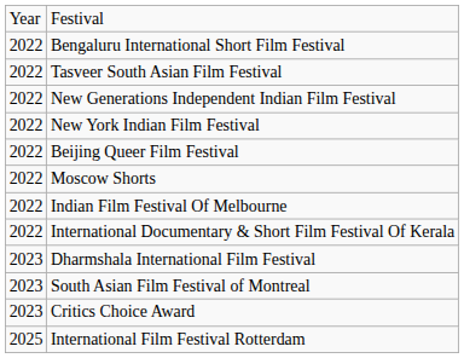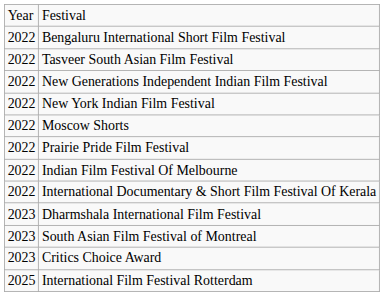- row: 2022 | Beijing Queer Film Festival
+ row: 2022 | Prairie Pride Film Festival
